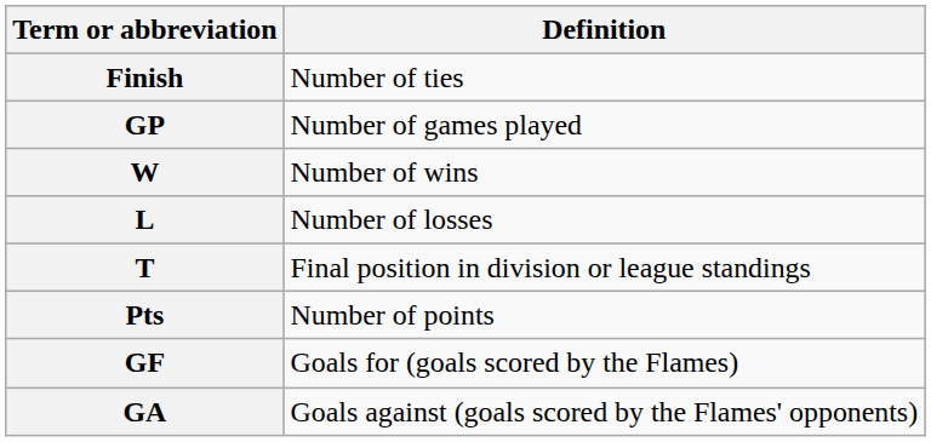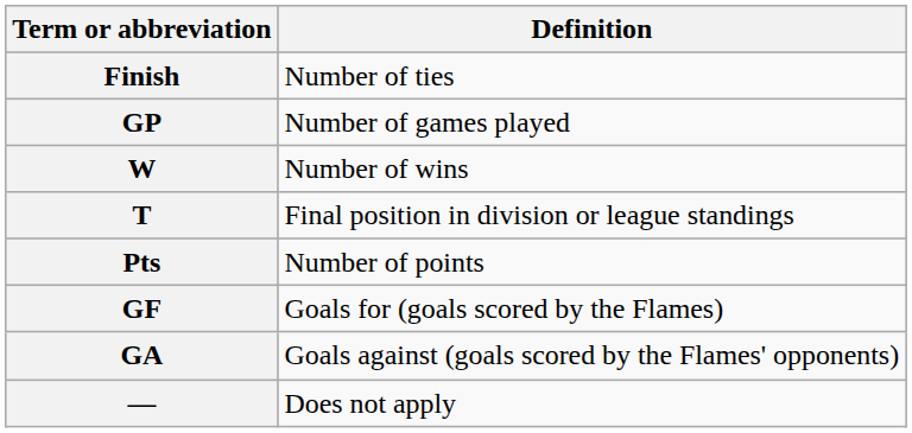- row: L | Number of losses
+ row: — | Does not apply
